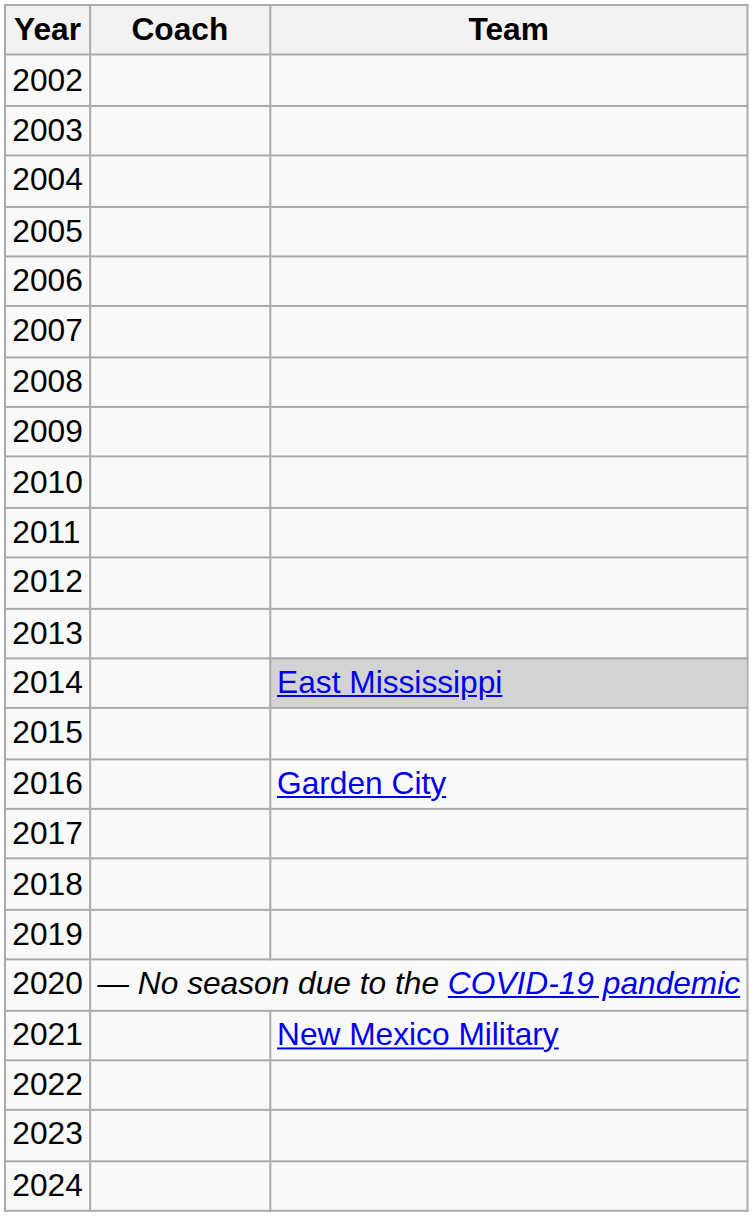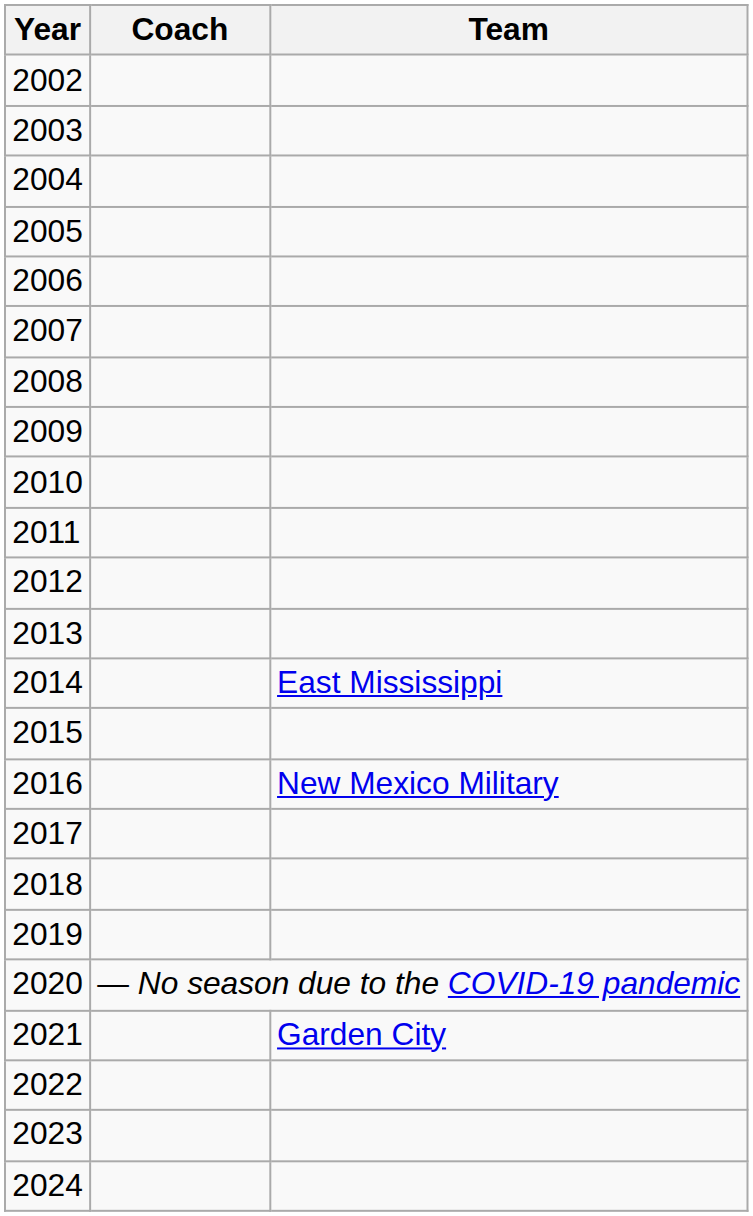2014 | Team: lightgrey background -> no background
2016 | Team: Garden City -> New Mexico Military
2021 | Team: New Mexico Military -> Garden City
